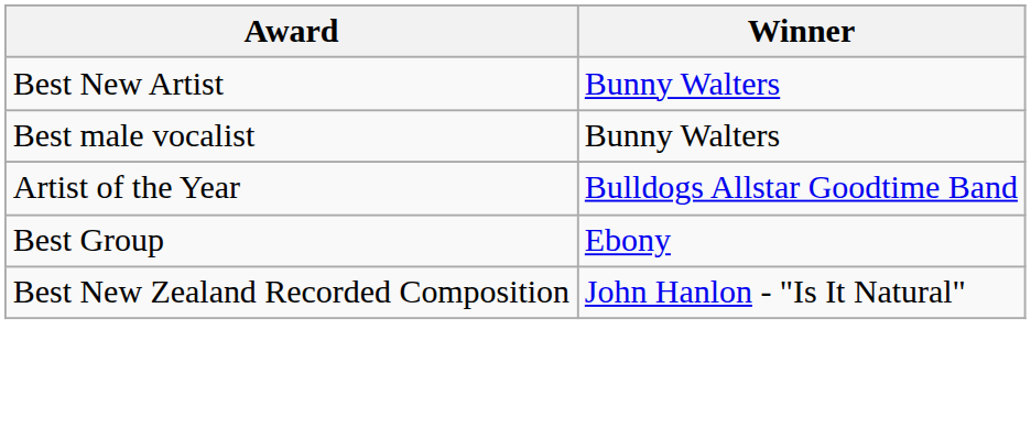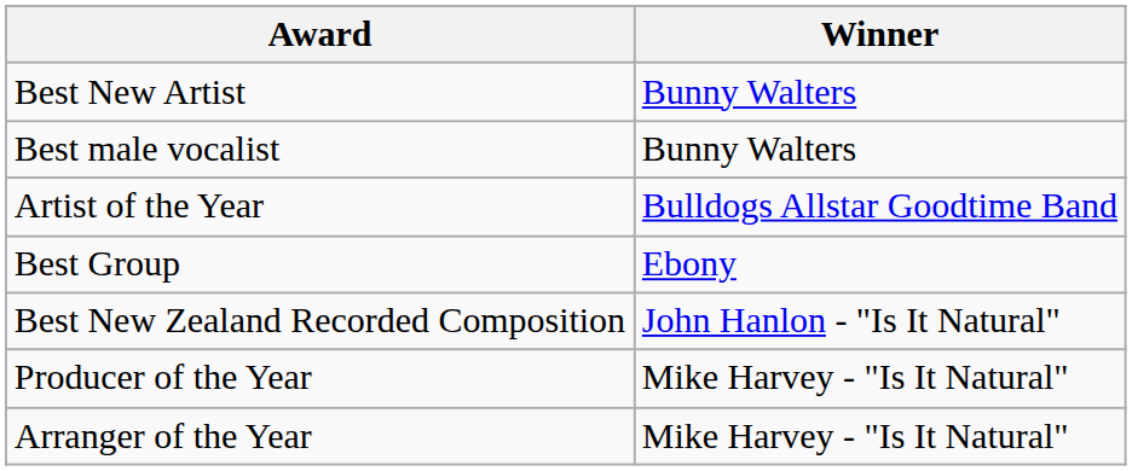+ row: Producer of the Year | Mike Harvey - "Is It Natural"
+ row: Arranger of the Year | Mike Harvey - "Is It Natural"
